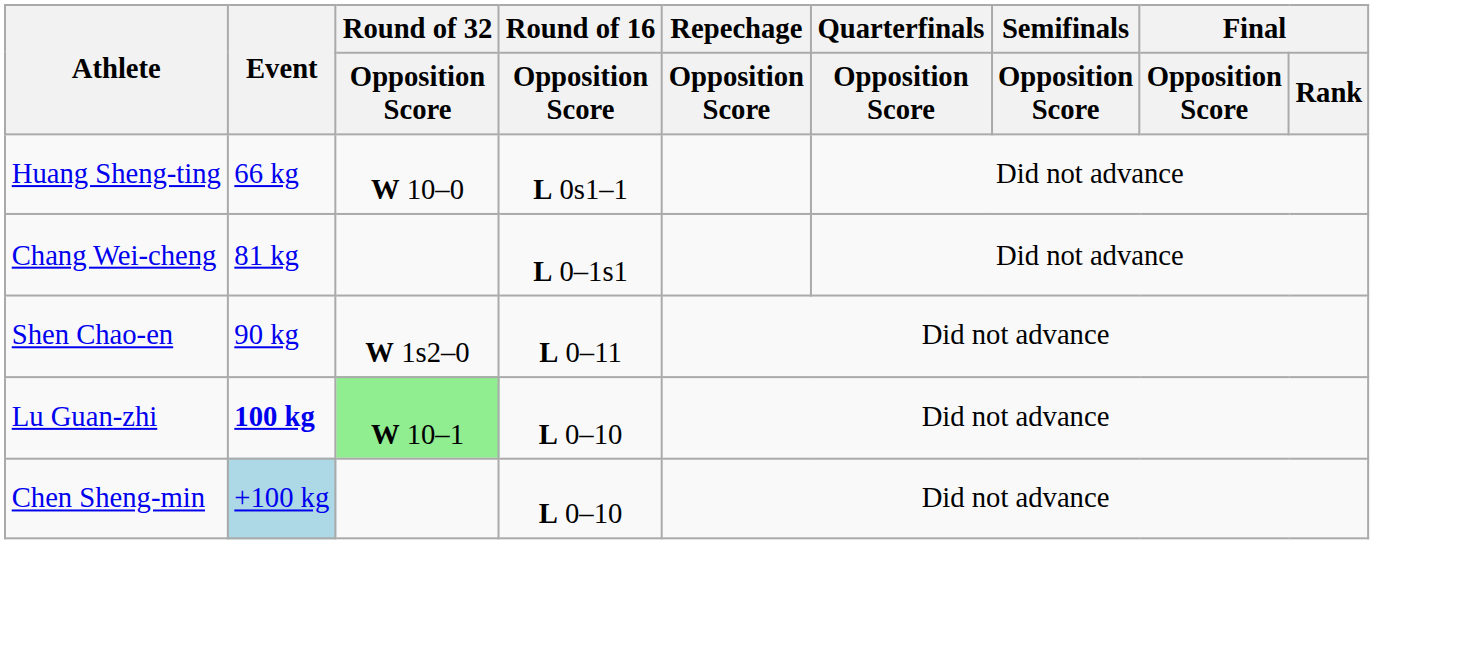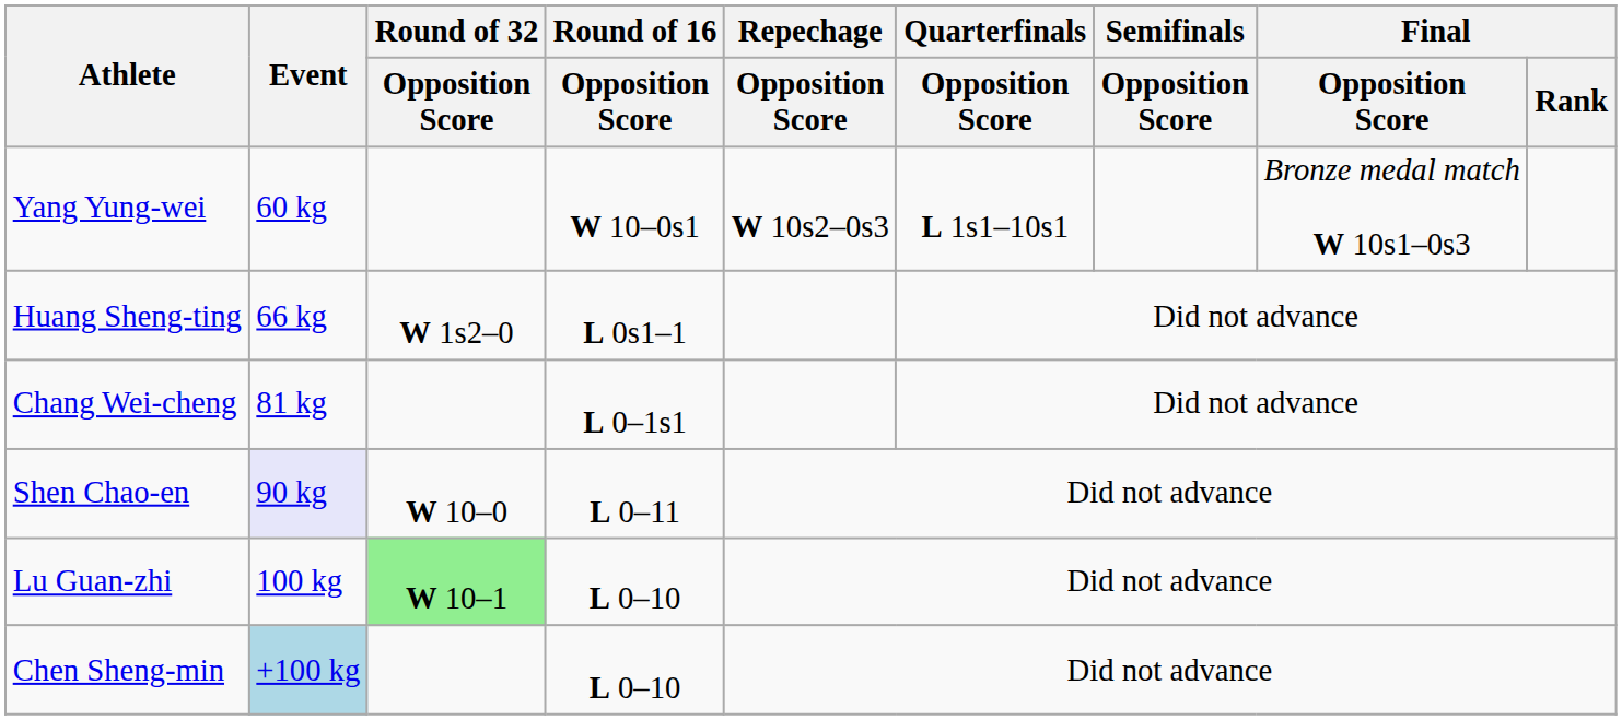+ row: Yang Yung-wei | 60 kg | W 10–0s1 | W 10s2–0s3 | L 1s1–10s1 | Bronze medal match W 10s1–0s3
Huang Sheng-ting | Round of 32 / Opposition Score: W 10–0 -> W 1s2–0
Shen Chao-en | Event: no background -> lavender background
Shen Chao-en | Round of 32 / Opposition Score: W 1s2–0 -> W 10–0
Lu Guan-zhi | Event: bold -> normal
